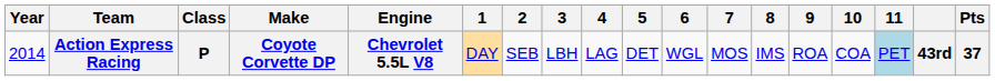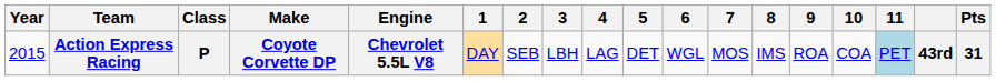Action Express Racing | Year: 2014 -> 2015
Action Express Racing | Pts: 37 -> 31
